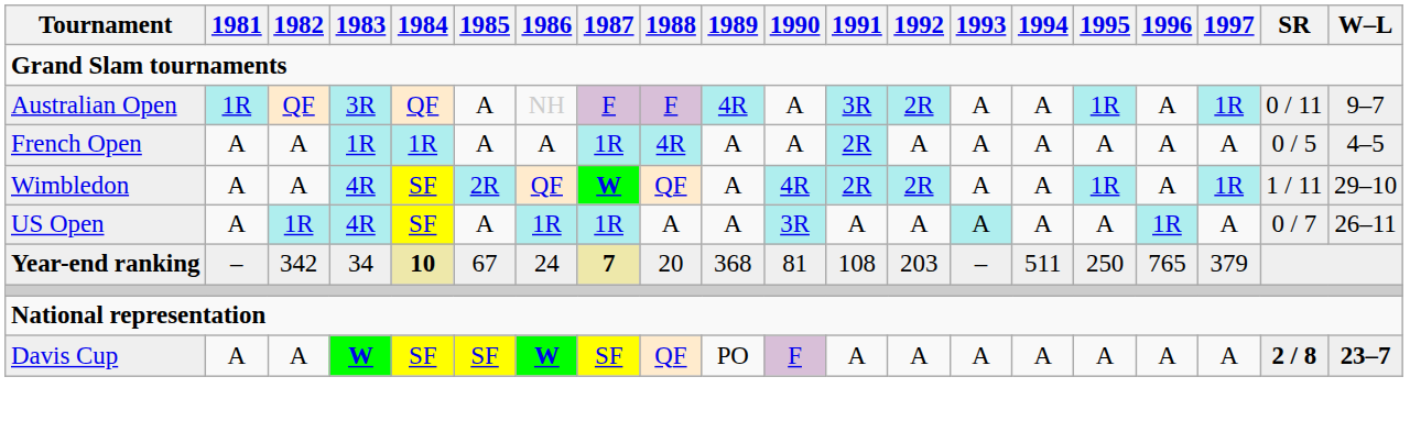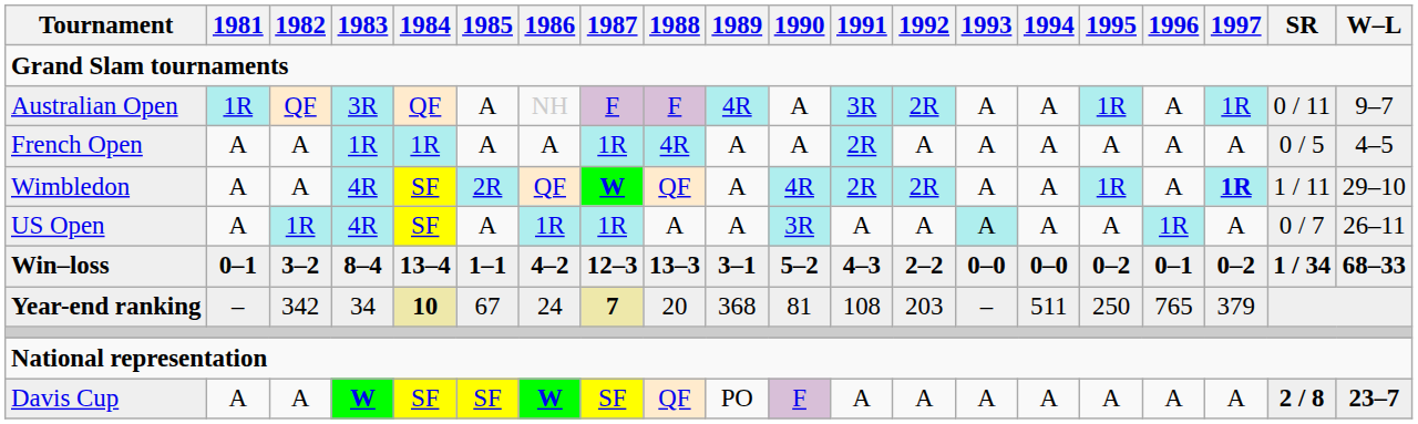Wimbledon | 1997: normal -> bold
+ row: Win–loss | 0–1 | 3–2 | 8–4 | 13–4 | 1–1 | 4–2 | 12–3 | 13–3 | 3–1 | 5–2 | 4–3 | 2–2 | 0–0 | 0–0 | 0–2 | 0–1 | 0–2 | 1 / 34 | 68–33
